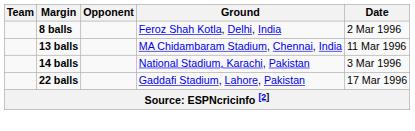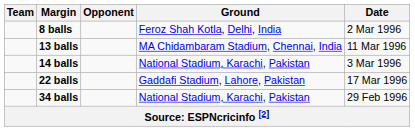+ row: 34 balls | National Stadium, Karachi, Pakistan | 29 Feb 1996
